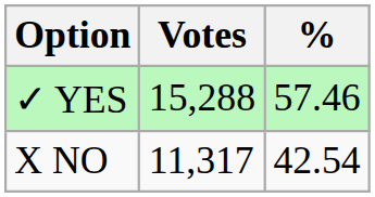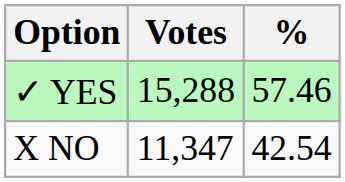X NO | Votes: 11,317 -> 11,347
